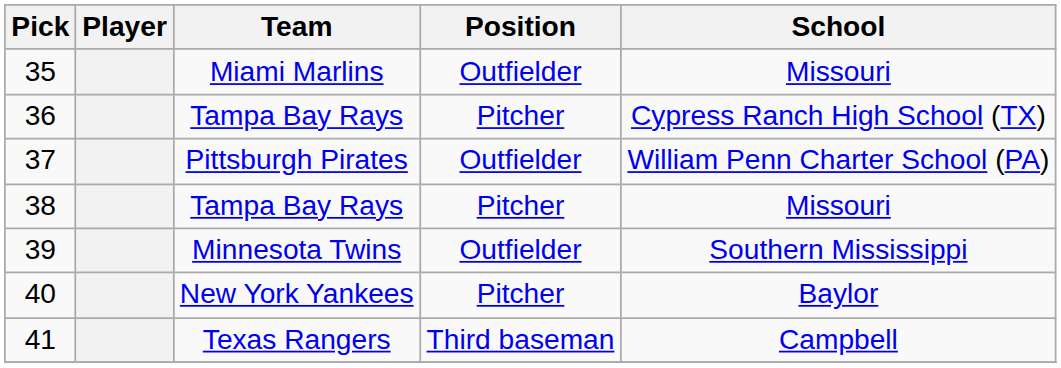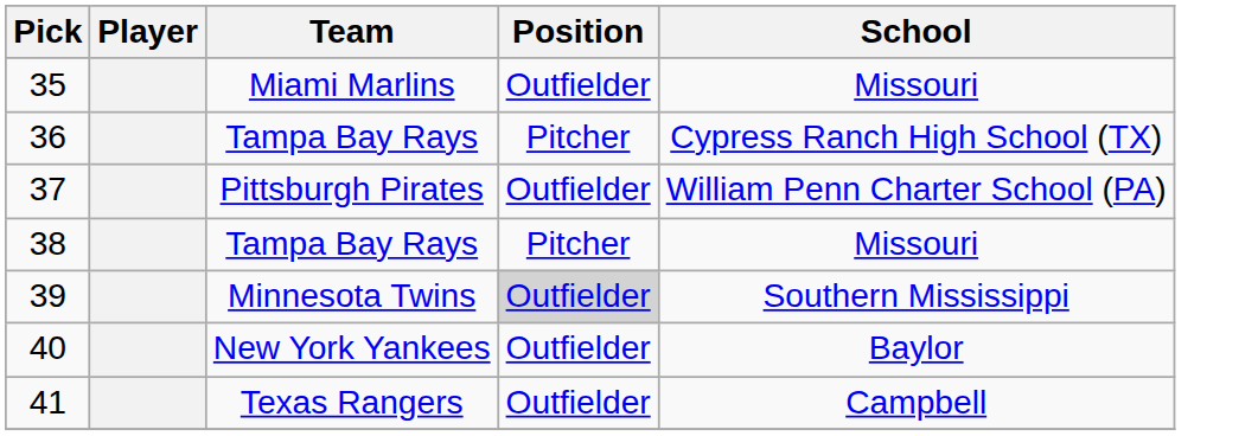39 | Position: no background -> lightgrey background
40 | Position: Pitcher -> Outfielder
41 | Position: Third baseman -> Outfielder
